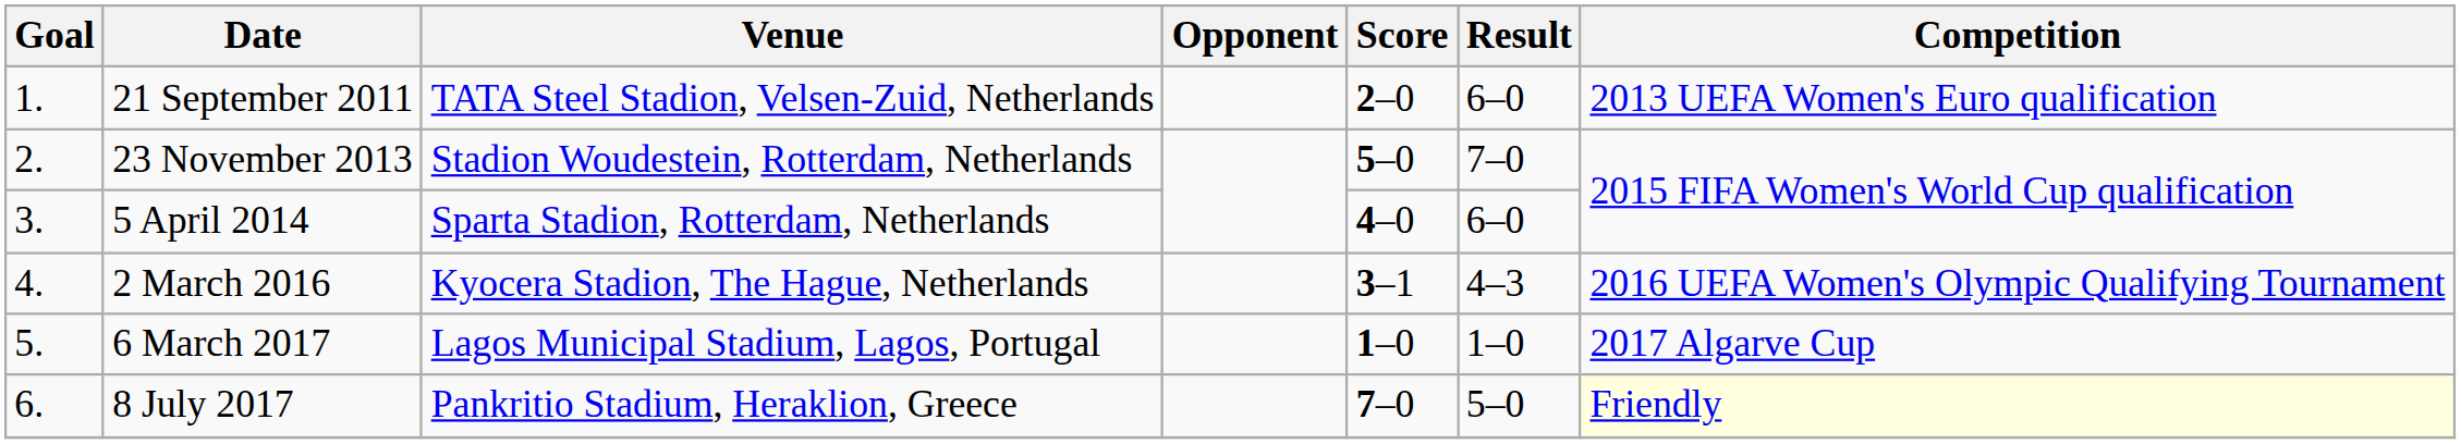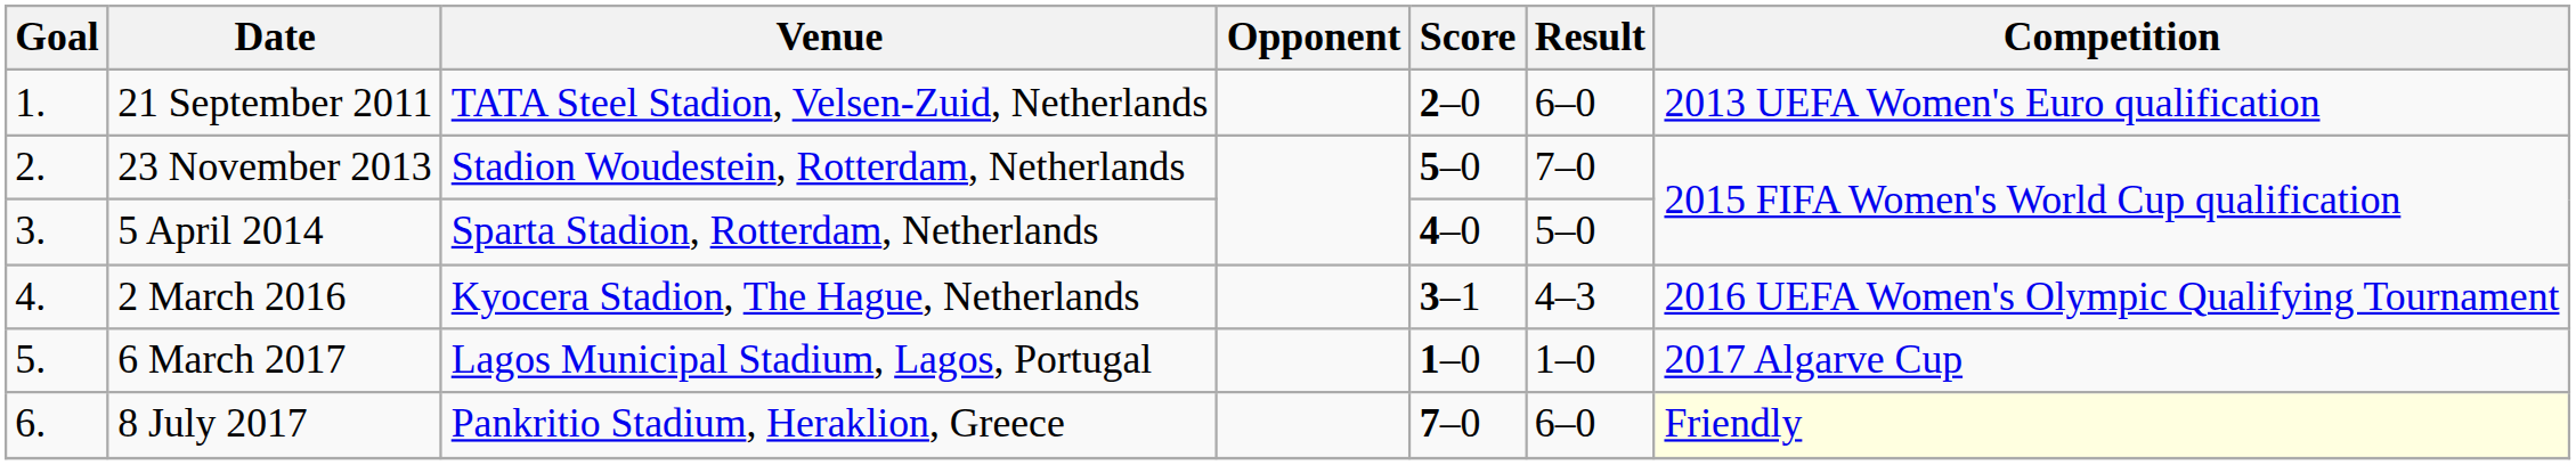5 April 2014 | Result: 6–0 -> 5–0
8 July 2017 | Result: 5–0 -> 6–0
